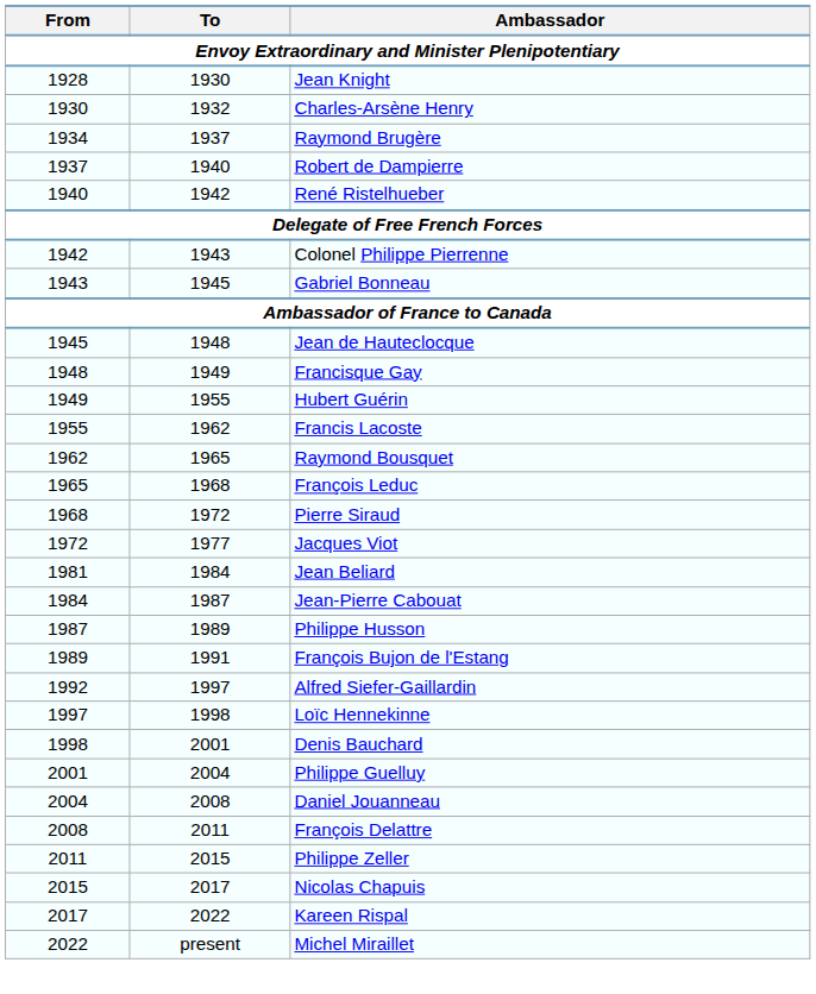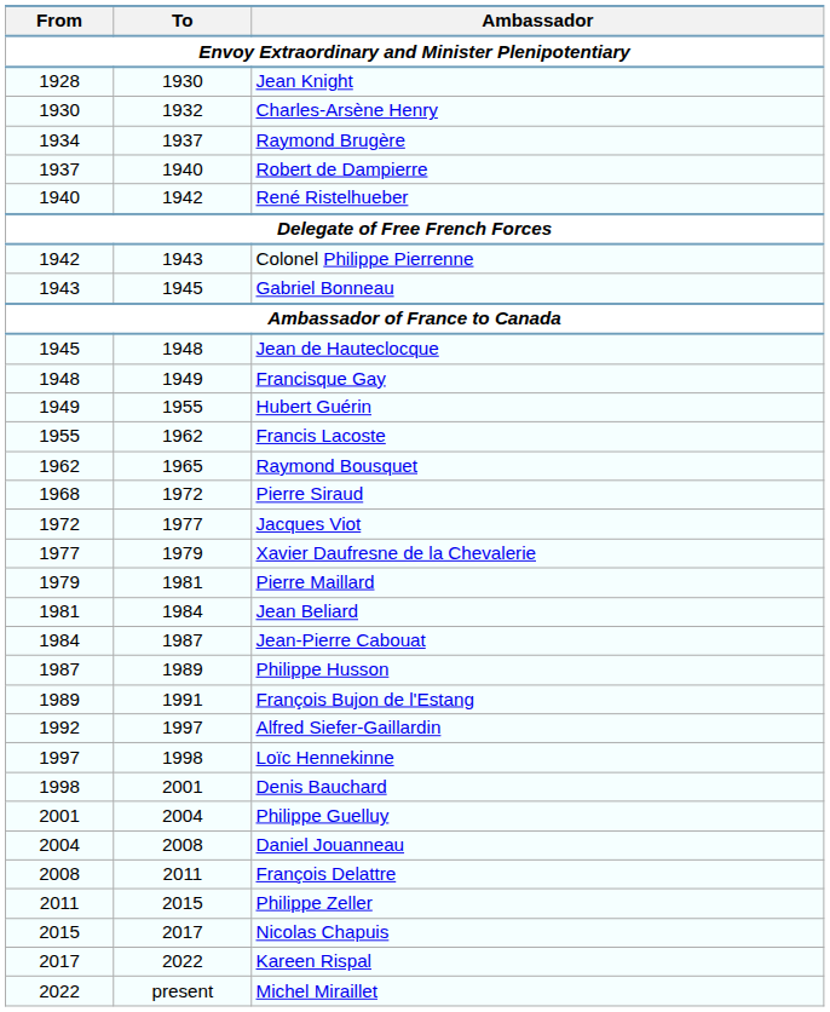- row: 1965 | 1968 | François Leduc
+ row: 1977 | 1979 | Xavier Daufresne de la Chevalerie
+ row: 1979 | 1981 | Pierre Maillard
